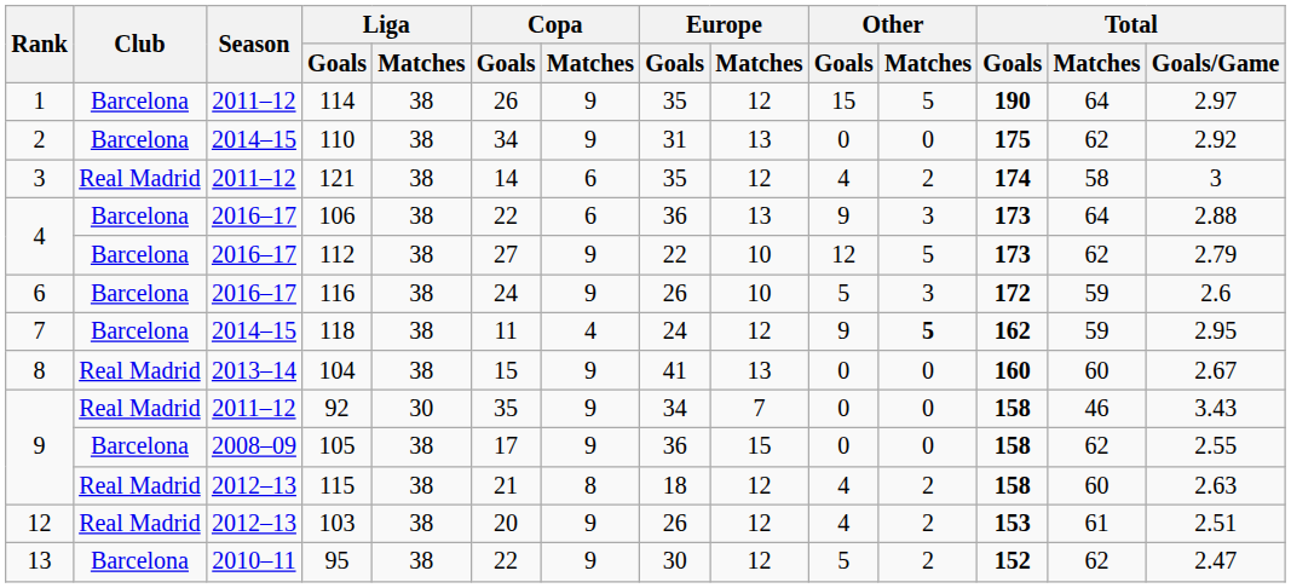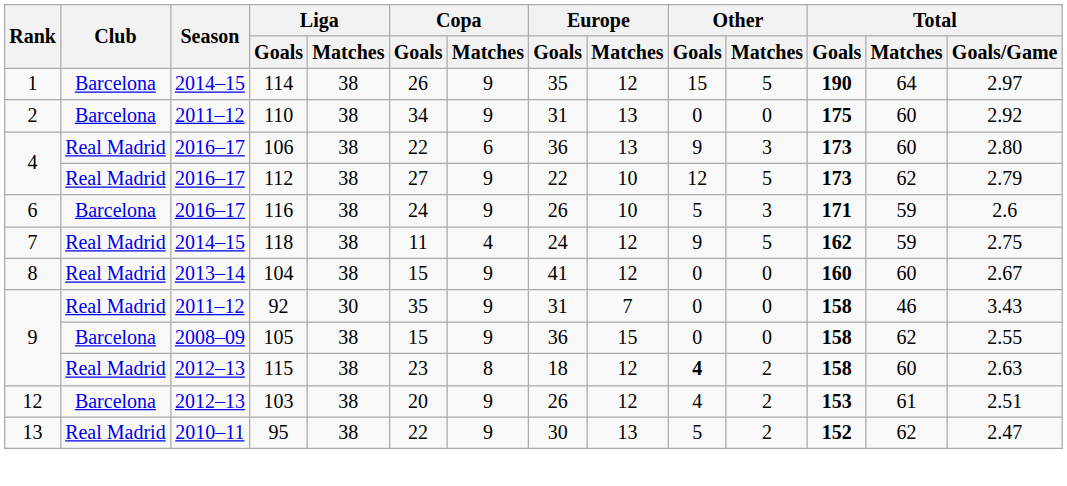114 | Season: 2011–12 -> 2014–15
110 | Season: 2014–15 -> 2011–12
110 | Total / Matches: 62 -> 60
- row: 3 | Real Madrid | 2011–12 | 121 | 38 | 14 | 6 | 35 | 12 | 4 | 2 | 174 | 58 | 3
106 | Club: Barcelona -> Real Madrid
106 | Total / Matches: 64 -> 60
106 | Total / Goals/Game: 2.88 -> 2.80
112 | Club: Barcelona -> Real Madrid
116 | Total / Goals: 172 -> 171
118 | Club: Barcelona -> Real Madrid
118 | Other / Matches: bold -> normal
118 | Total / Goals/Game: 2.95 -> 2.75
104 | Europe / Matches: 13 -> 12
92 | Europe / Goals: 34 -> 31
105 | Copa / Goals: 17 -> 15
115 | Copa / Goals: 21 -> 23
115 | Other / Goals: normal -> bold
103 | Club: Real Madrid -> Barcelona
95 | Club: Barcelona -> Real Madrid
95 | Europe / Matches: 12 -> 13
